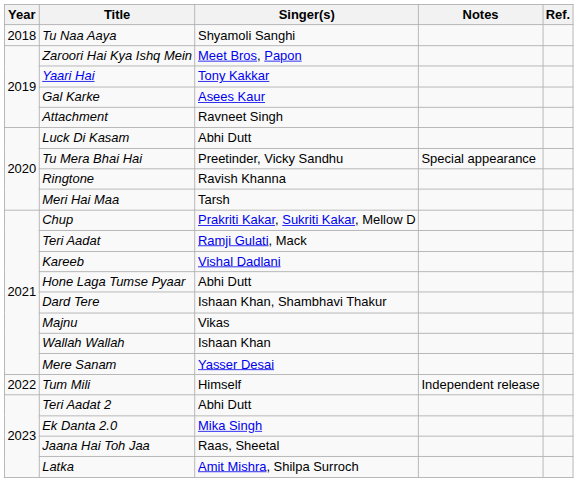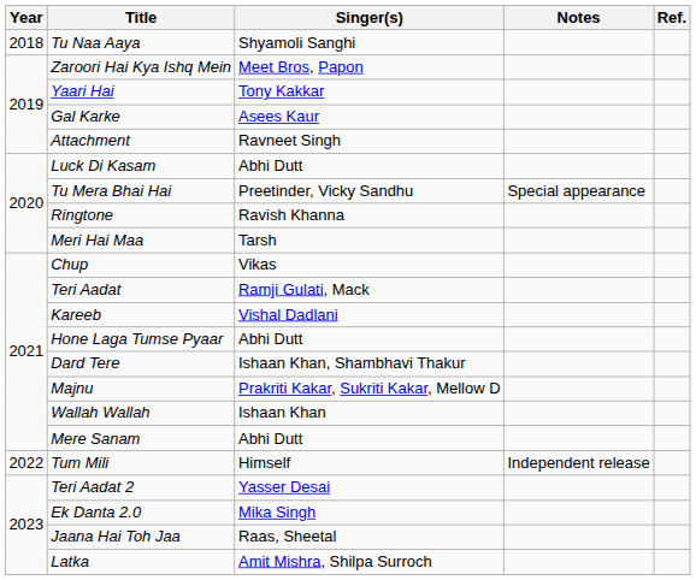Chup | Singer(s): Prakriti Kakar, Sukriti Kakar, Mellow D -> Vikas
Majnu | Singer(s): Vikas -> Prakriti Kakar, Sukriti Kakar, Mellow D
Mere Sanam | Singer(s): Yasser Desai -> Abhi Dutt
Teri Aadat 2 | Singer(s): Abhi Dutt -> Yasser Desai
